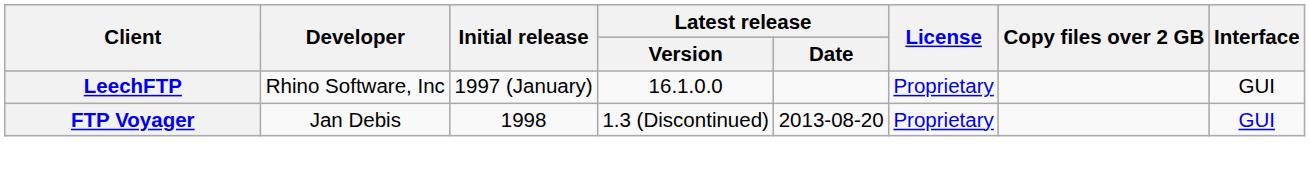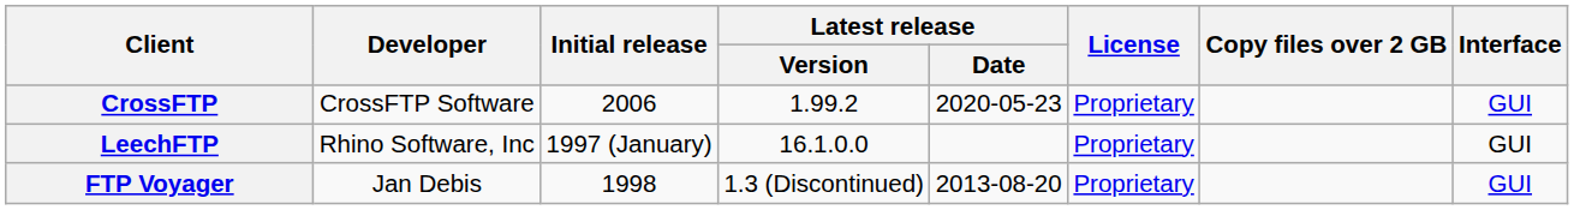+ row: CrossFTP | CrossFTP Software | 2006 | 1.99.2 | 2020-05-23 | Proprietary | GUI
